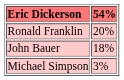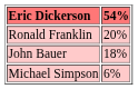Michael Simpson | 54%: 3% -> 6%
